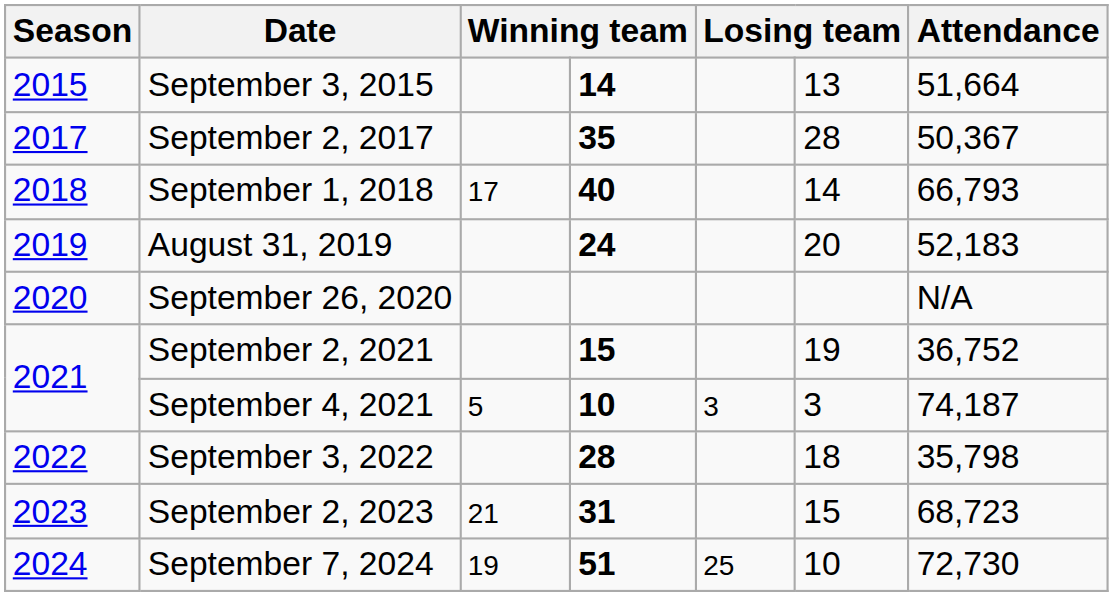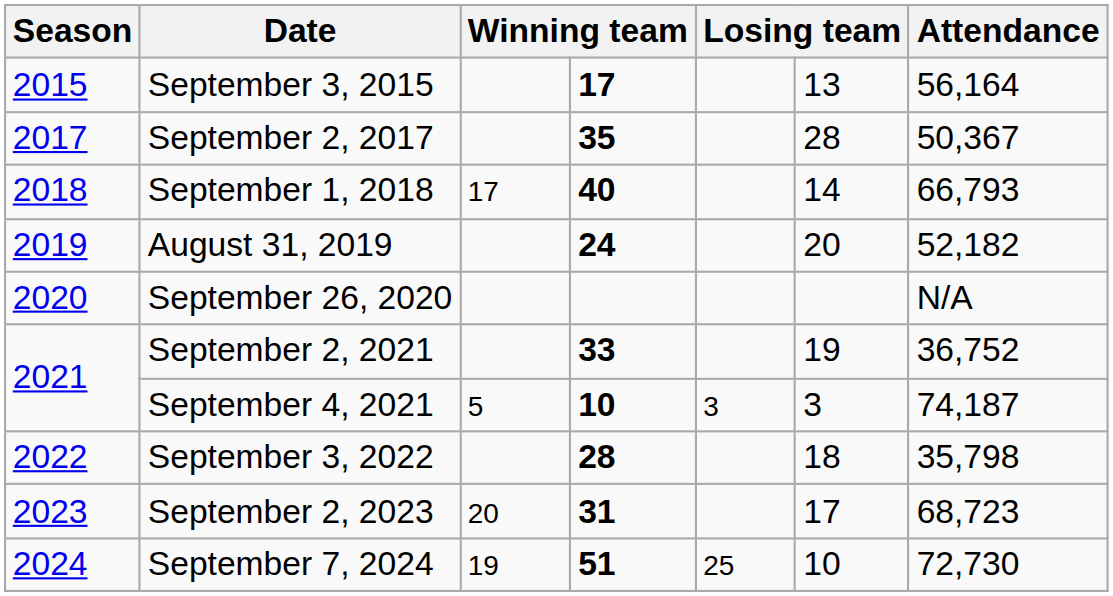September 3, 2015 | column 4: 14 -> 17
September 3, 2015 | Attendance: 51,664 -> 56,164
August 31, 2019 | Attendance: 52,183 -> 52,182
September 2, 2021 | column 4: 15 -> 33
September 2, 2023 | column 3: 21 -> 20
September 2, 2023 | column 6: 15 -> 17
